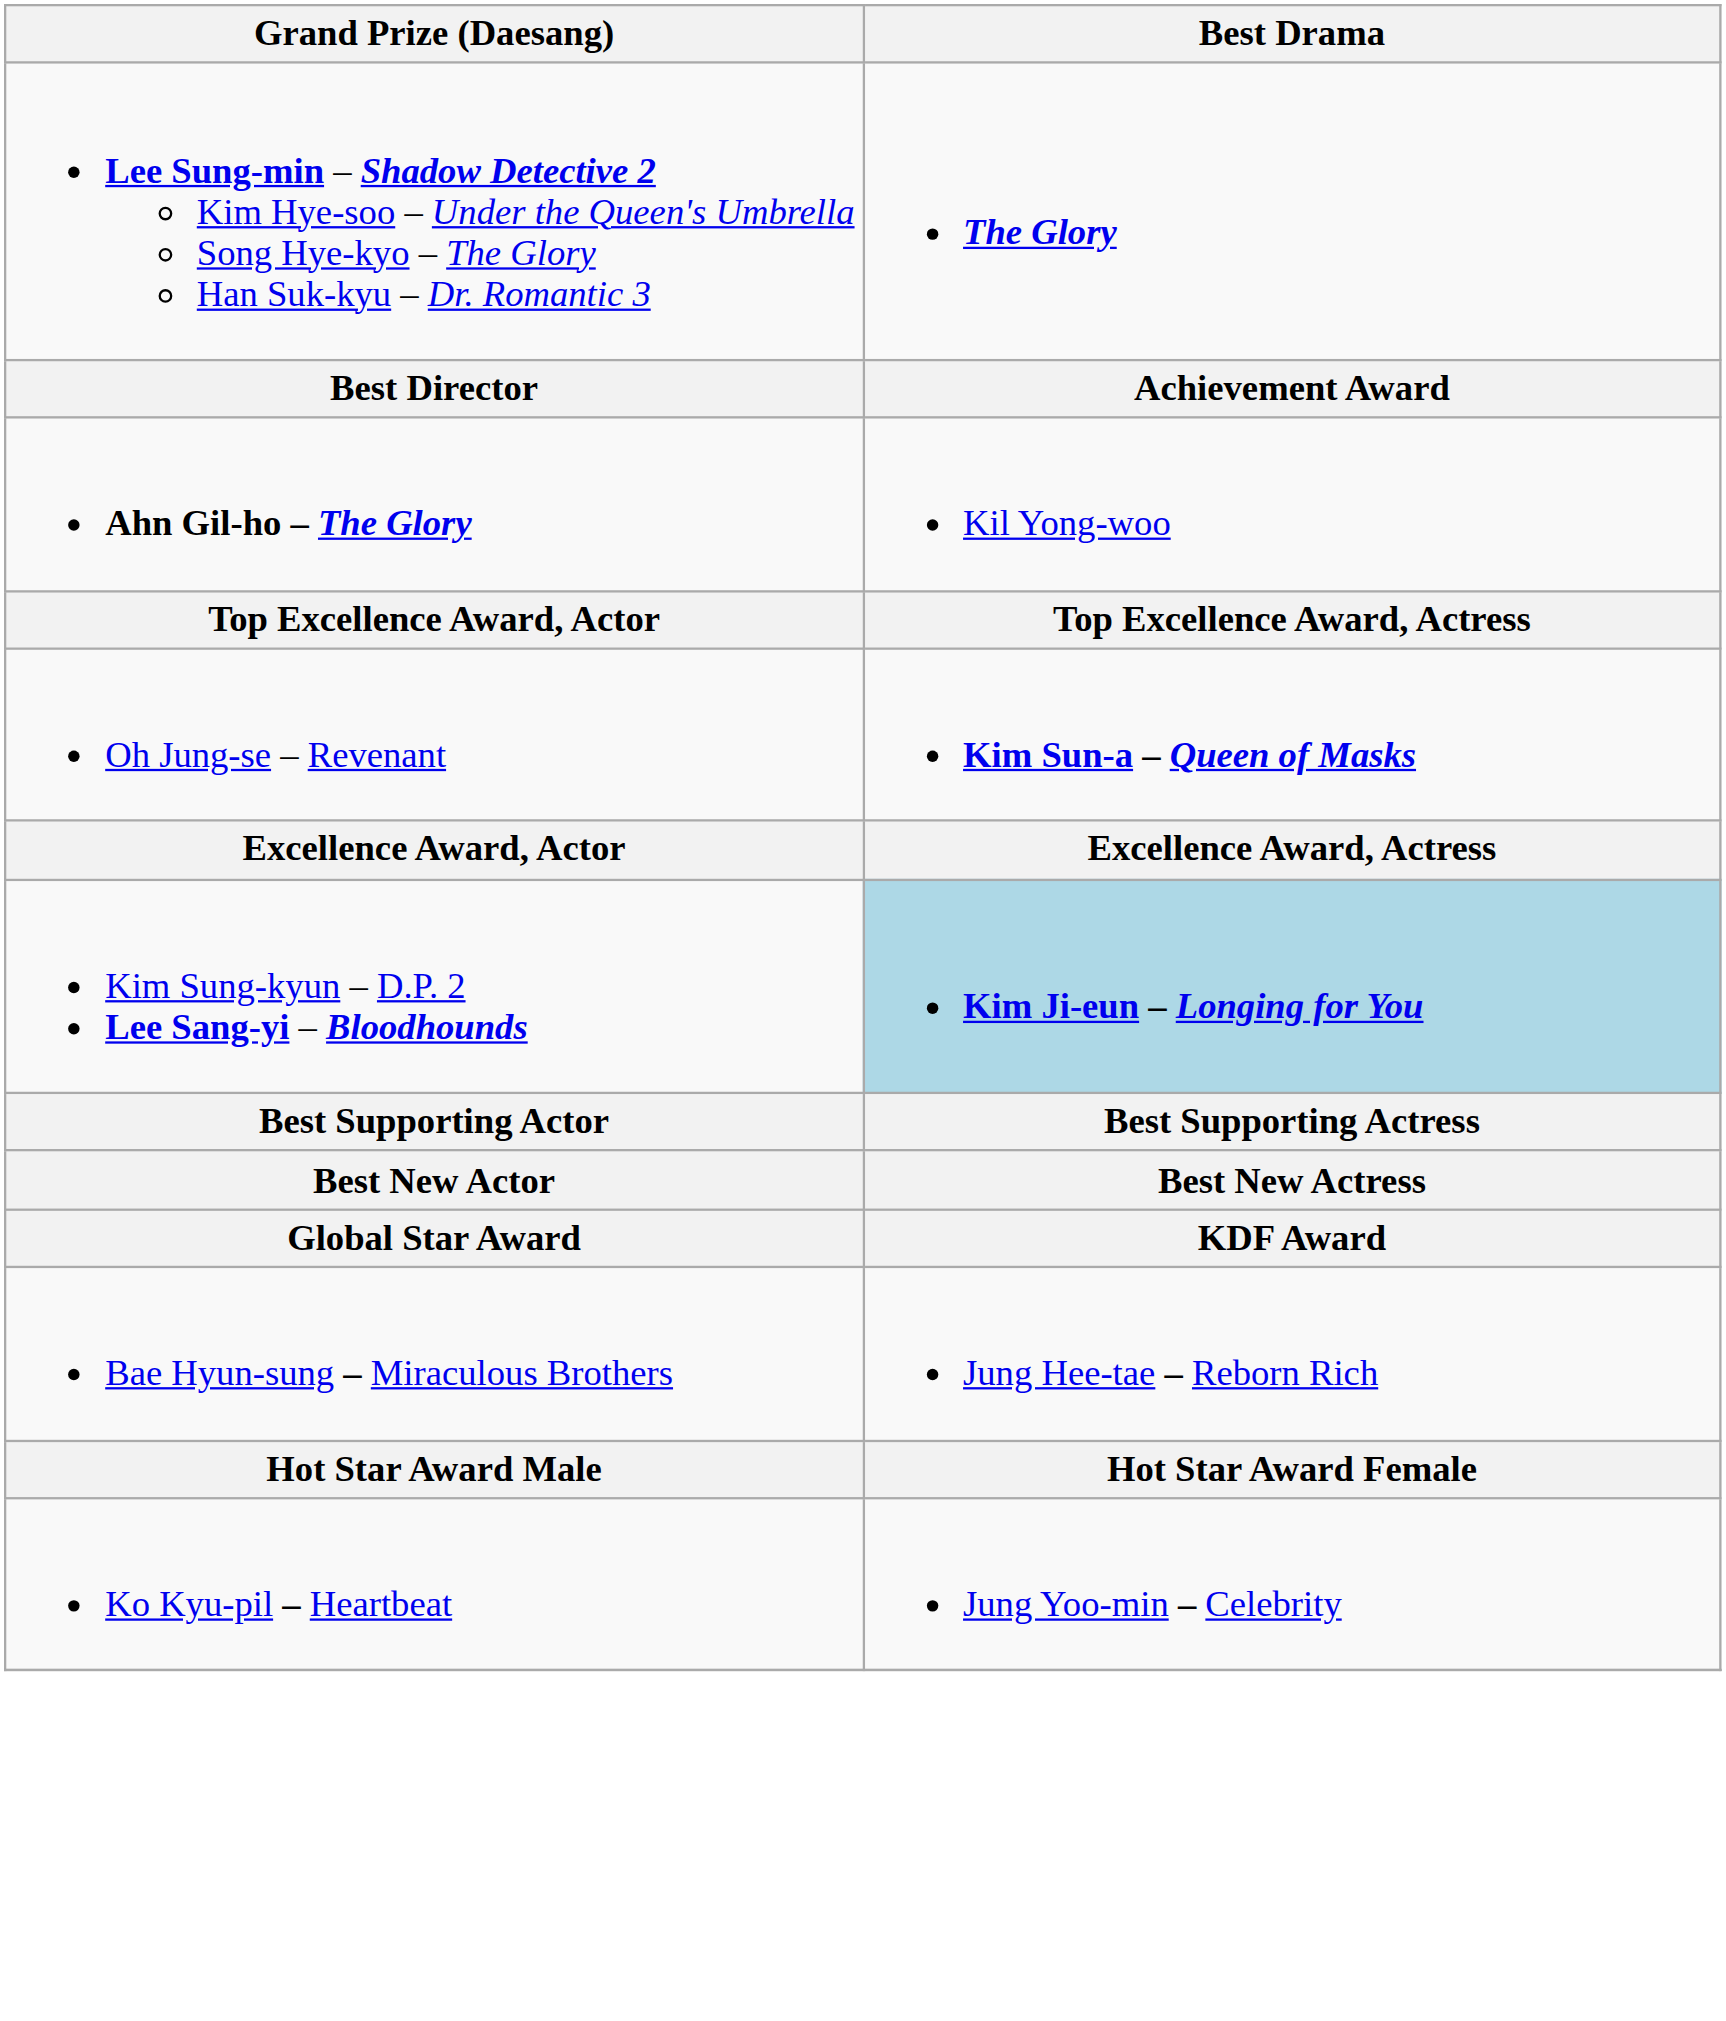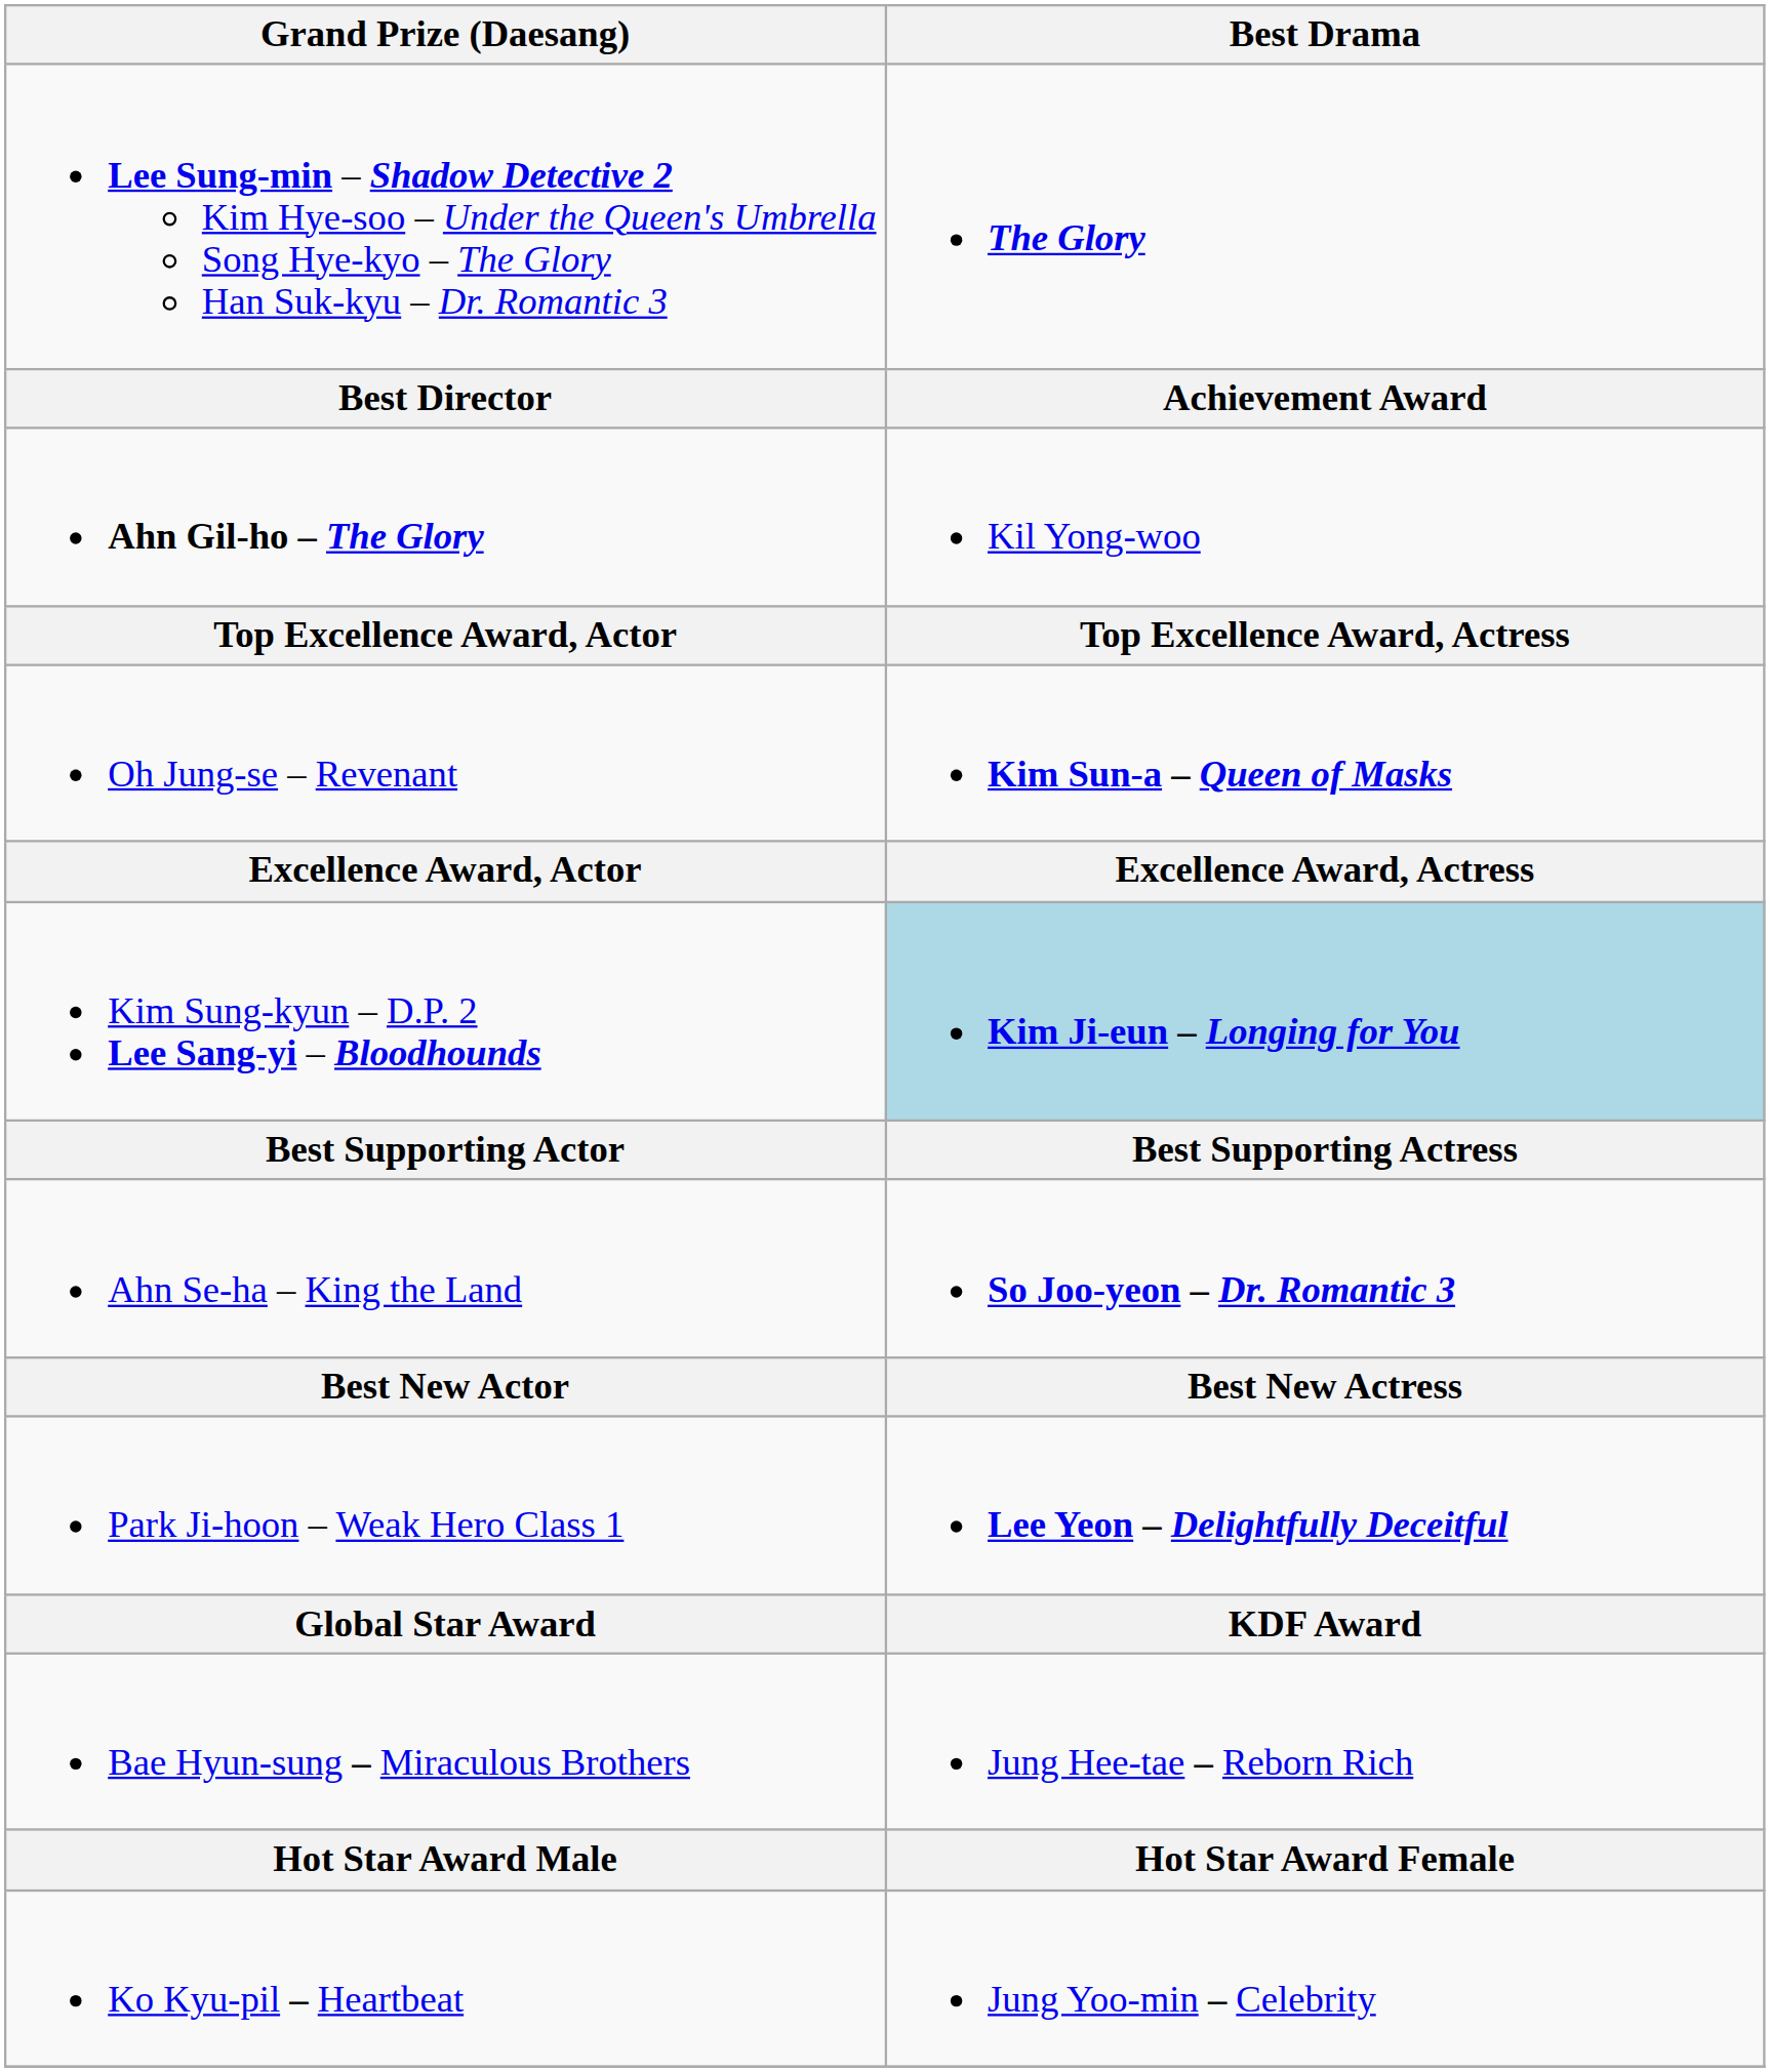+ row: Ahn Se-ha – King the Land | So Joo-yeon – Dr. Romantic 3
+ row: Park Ji-hoon – Weak Hero Class 1 | Lee Yeon – Delightfully Deceitful
